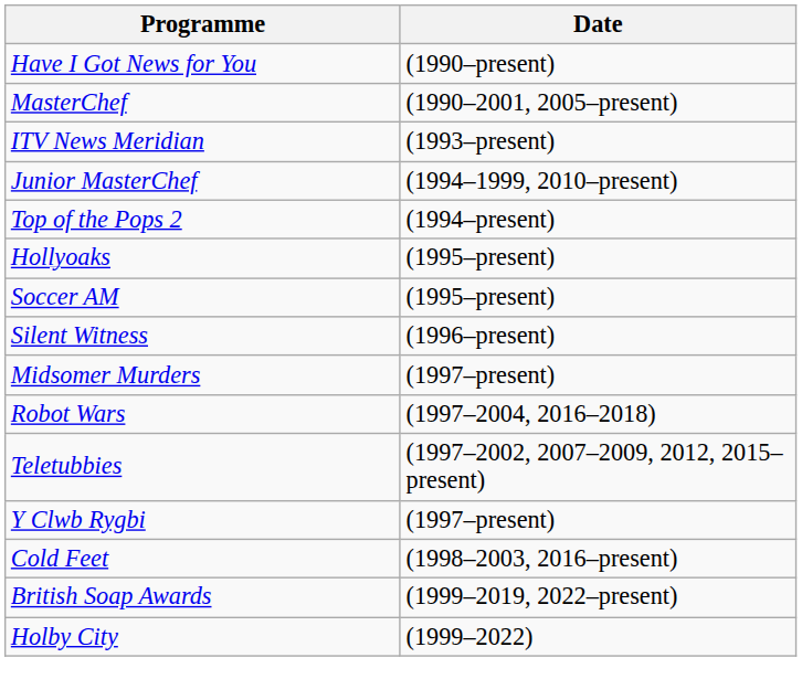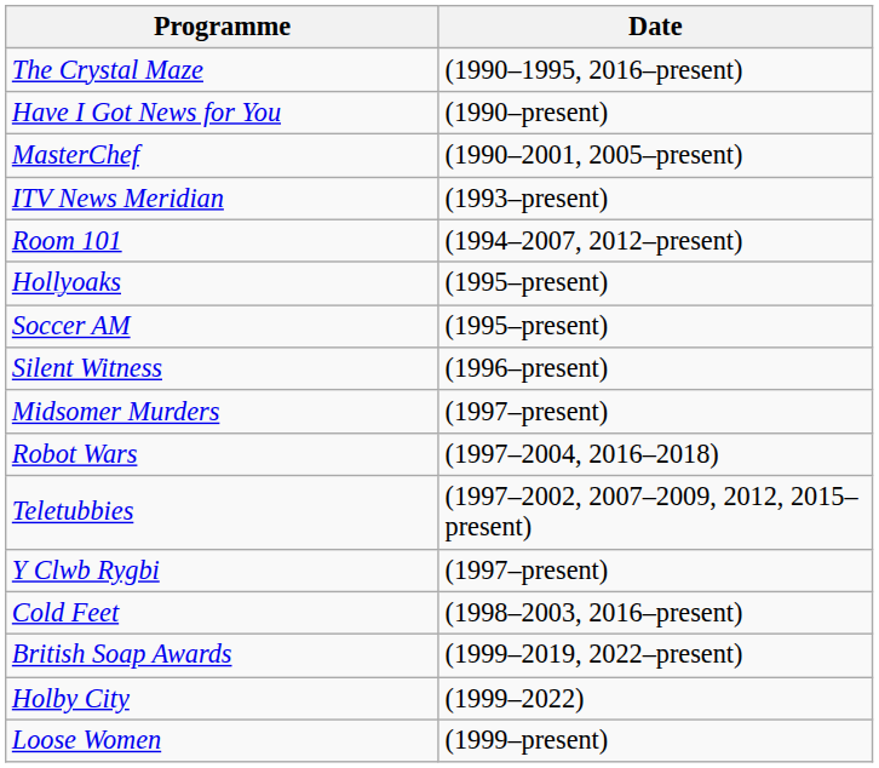+ row: The Crystal Maze | (1990–1995, 2016–present)
- row: Junior MasterChef | (1994–1999, 2010–present)
+ row: Room 101 | (1994–2007, 2012–present)
- row: Top of the Pops 2 | (1994–present)
+ row: Loose Women | (1999–present)
